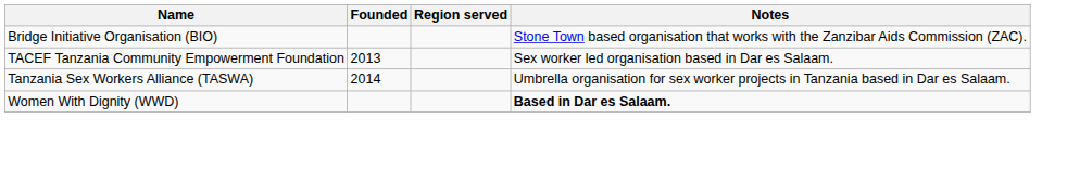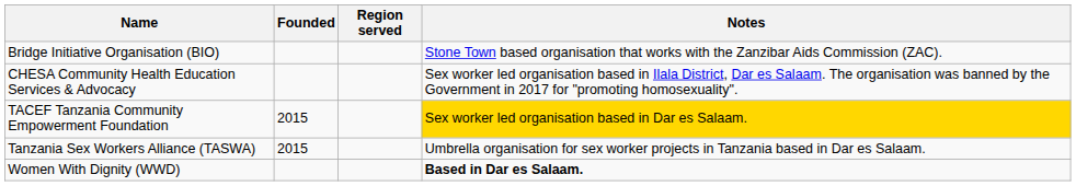+ row: CHESA Community Health Education Services & Advocacy | Sex worker led organisation based in Ilala District, Dar es Salaam. The organisation was banned by the Government in 2017 for "promoting homosexuality".
TACEF Tanzania Community Empowerment Foundation | Founded: 2013 -> 2015
TACEF Tanzania Community Empowerment Foundation | Notes: no background -> gold background
Tanzania Sex Workers Alliance (TASWA) | Founded: 2014 -> 2015
